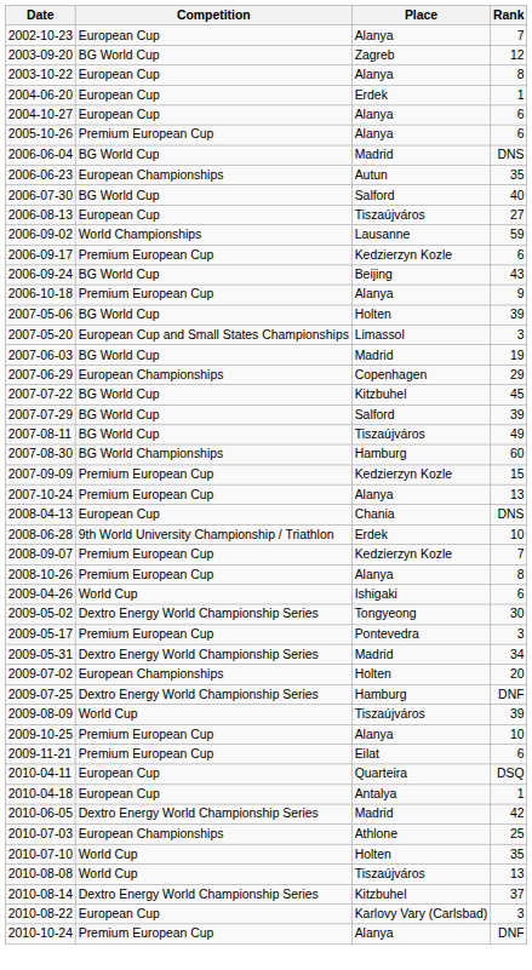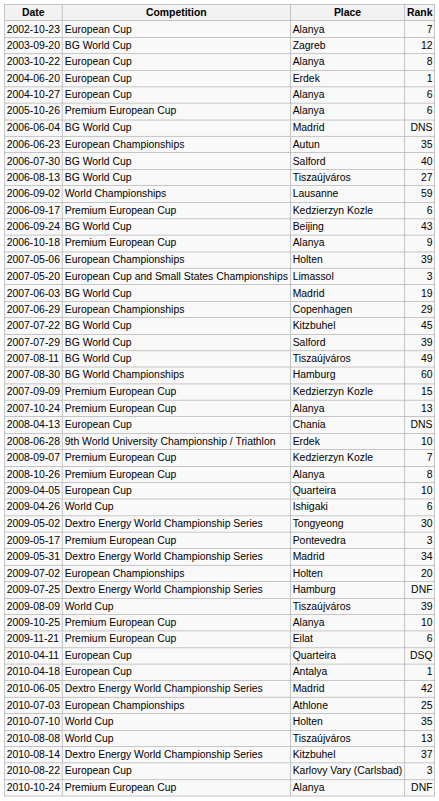2006-08-13 | Competition: European Cup -> BG World Cup
2007-05-06 | Competition: BG World Cup -> European Championships
+ row: 2009-04-05 | European Cup | Quarteira | 10
